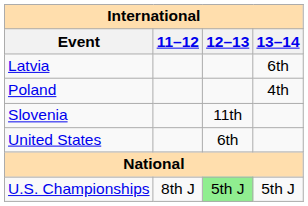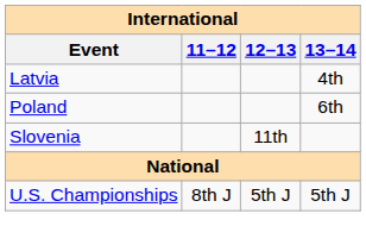Latvia | 13–14: 6th -> 4th
Poland | 13–14: 4th -> 6th
- row: United States | 6th
U.S. Championships | 12–13: lightgreen background -> no background
